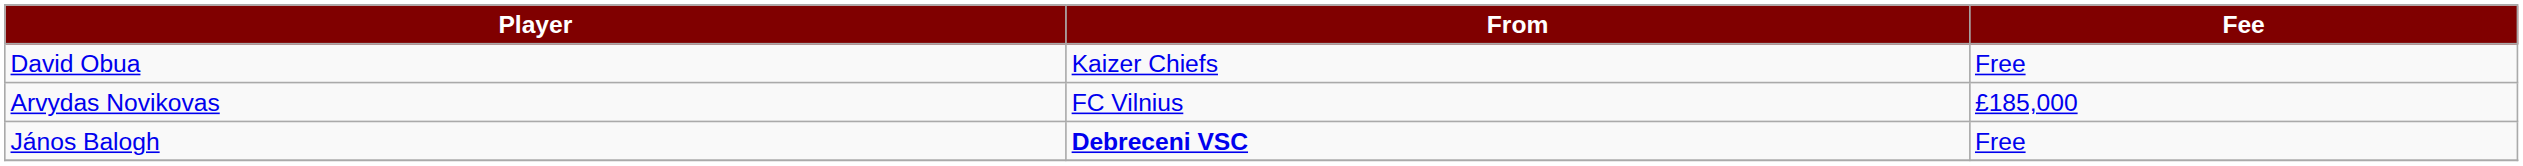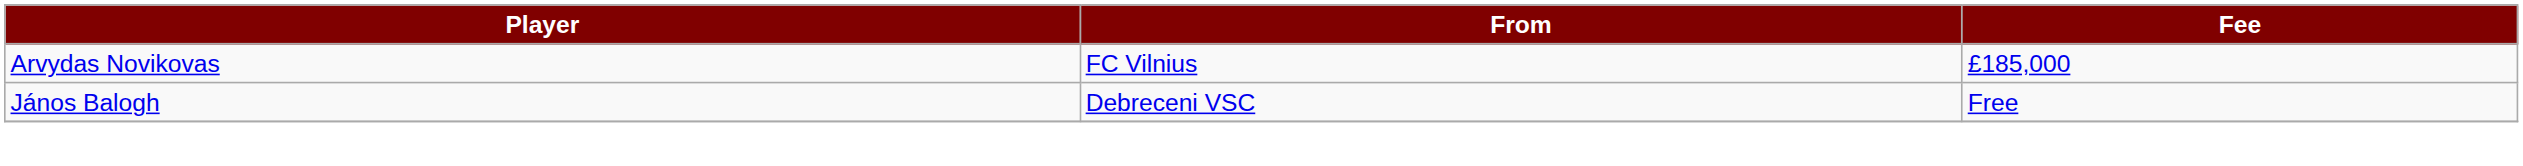- row: David Obua | Kaizer Chiefs | Free
János Balogh | From: bold -> normal
